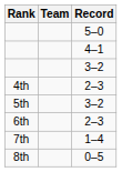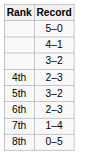- column: Team
